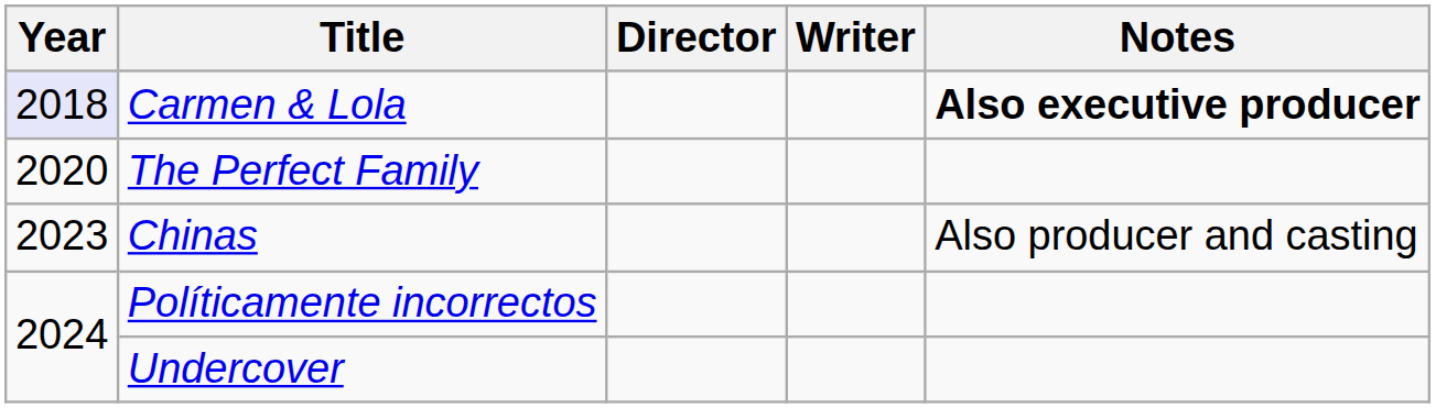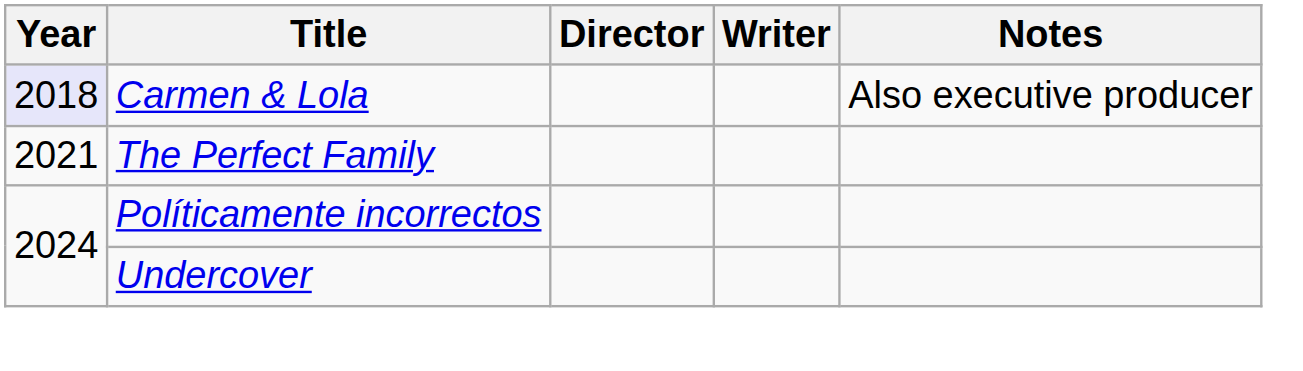Carmen & Lola | Notes: bold -> normal
The Perfect Family | Year: 2020 -> 2021
- row: 2023 | Chinas | Also producer and casting
